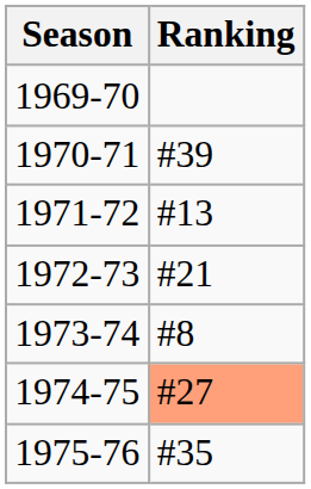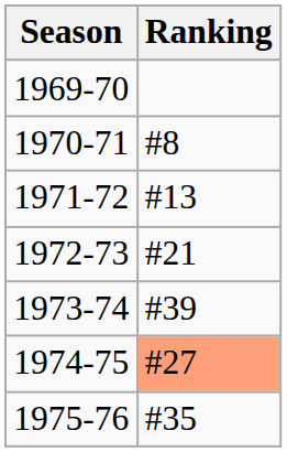1970-71 | Ranking: #39 -> #8
1973-74 | Ranking: #8 -> #39
